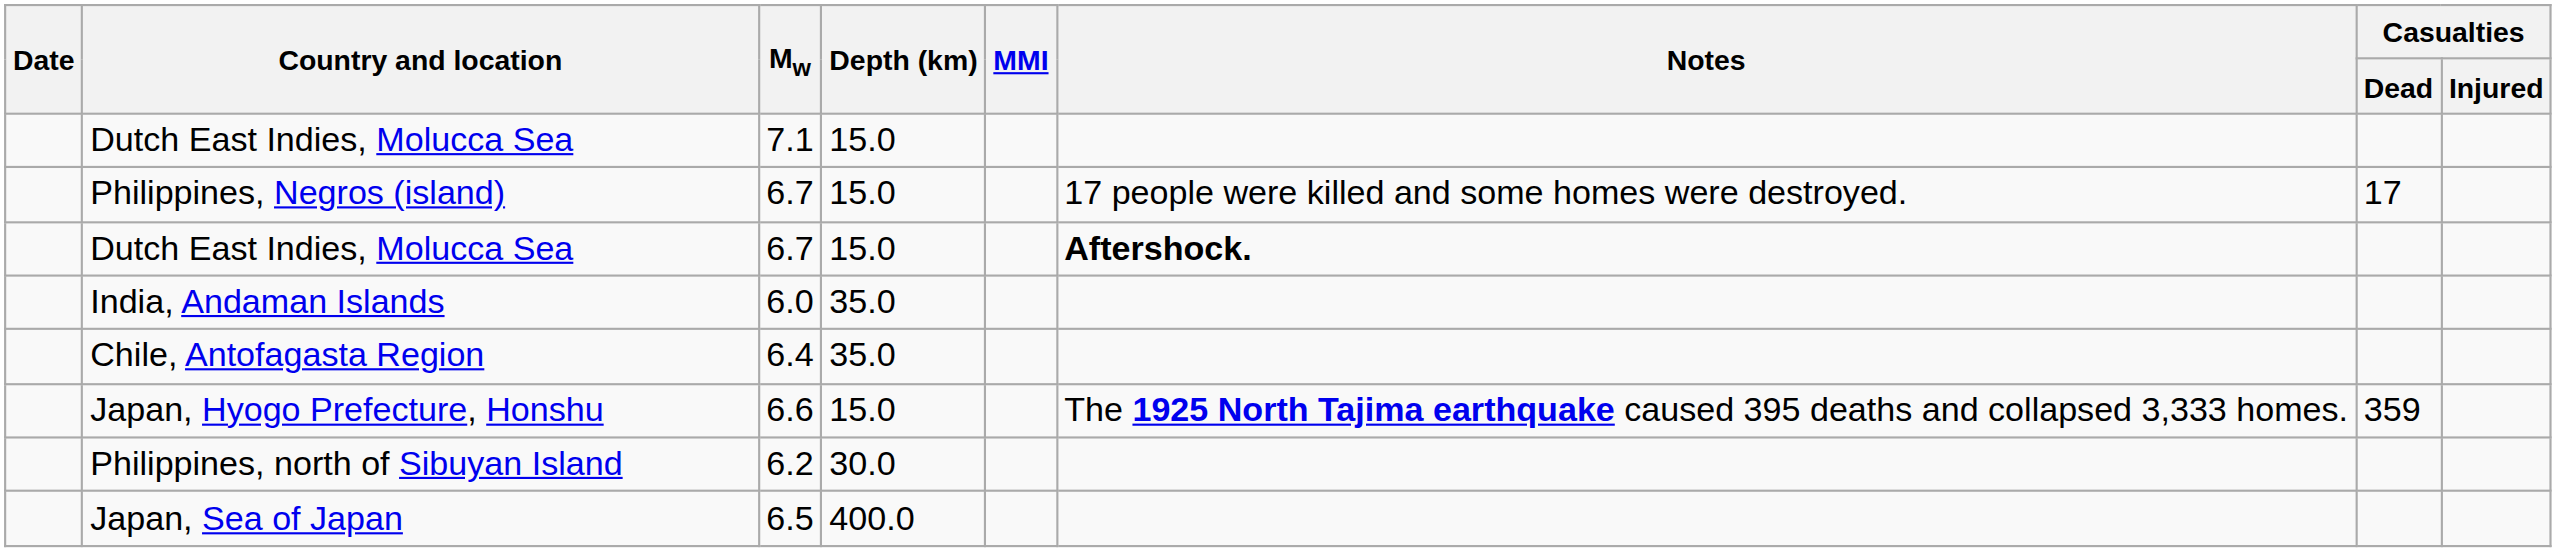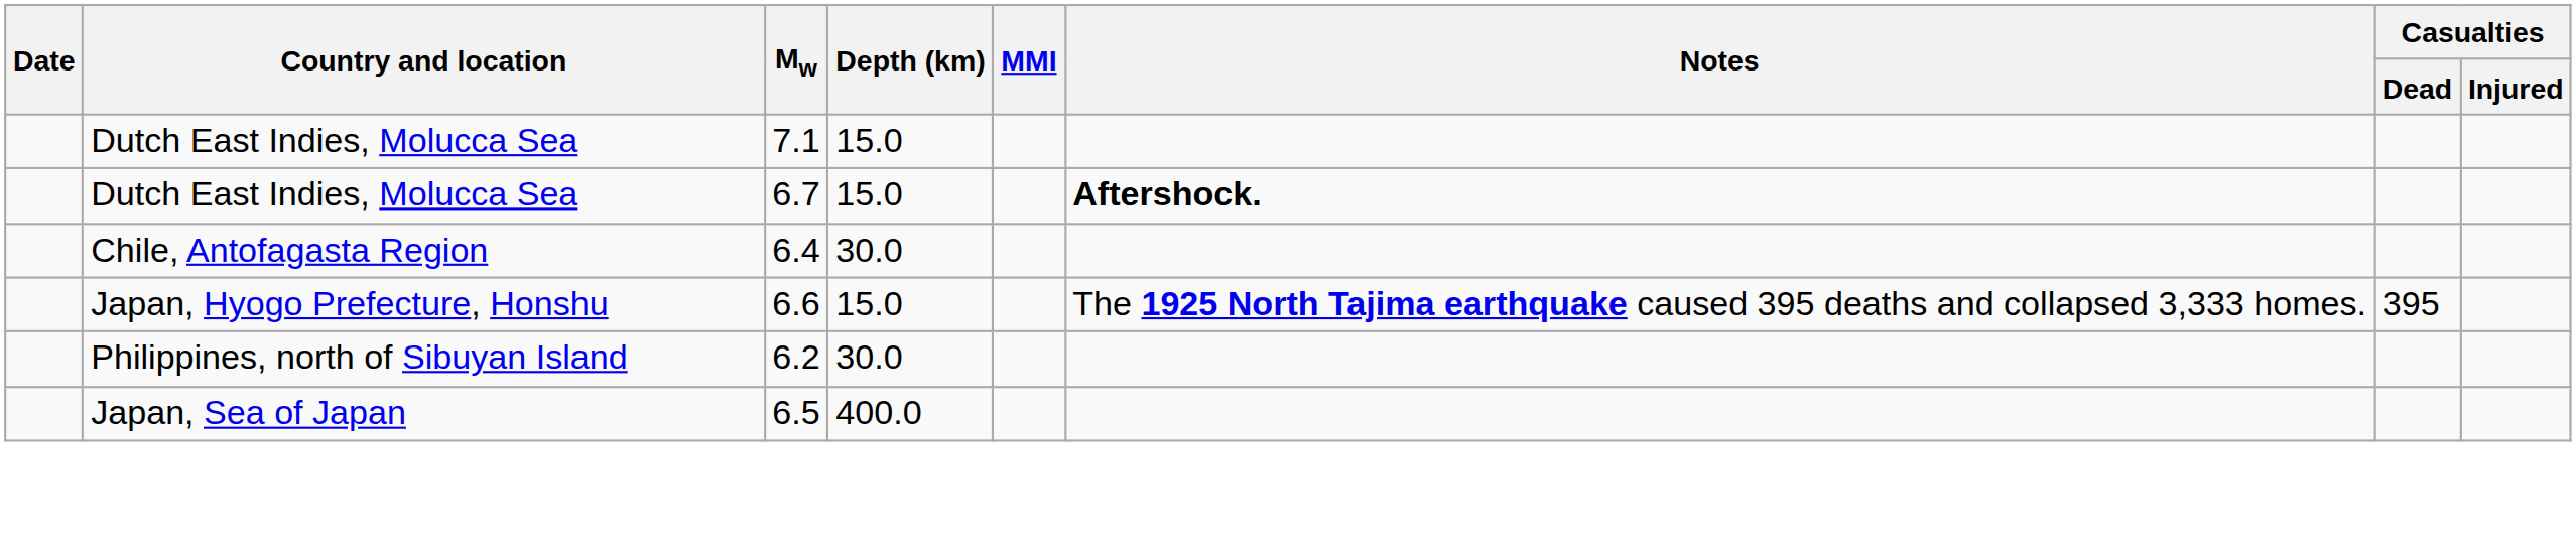- row: Philippines, Negros (island) | 6.7 | 15.0 | 17 people were killed and some homes were destroyed. | 17
- row: India, Andaman Islands | 6.0 | 35.0
Chile, Antofagasta Region | Depth (km): 35.0 -> 30.0
Japan, Hyogo Prefecture, Honshu | Casualties / Dead: 359 -> 395
